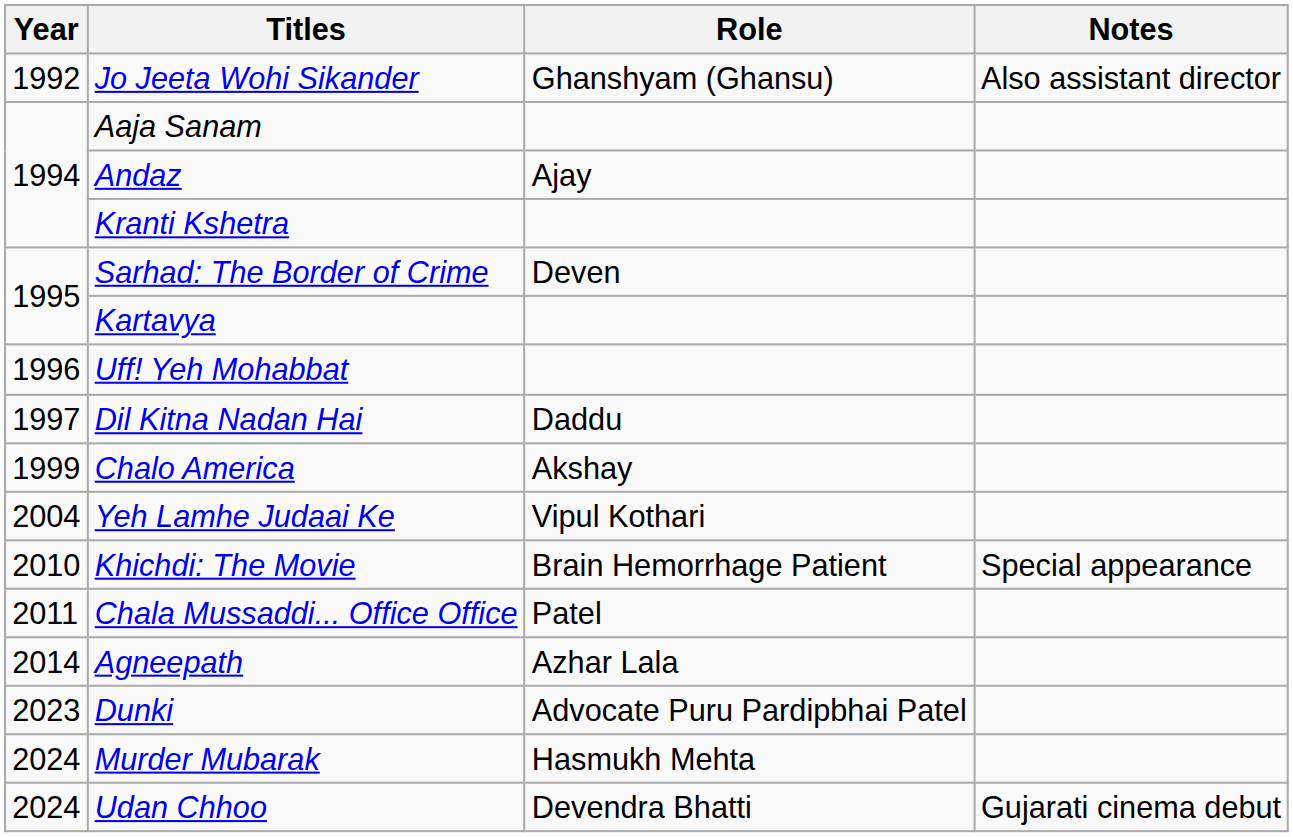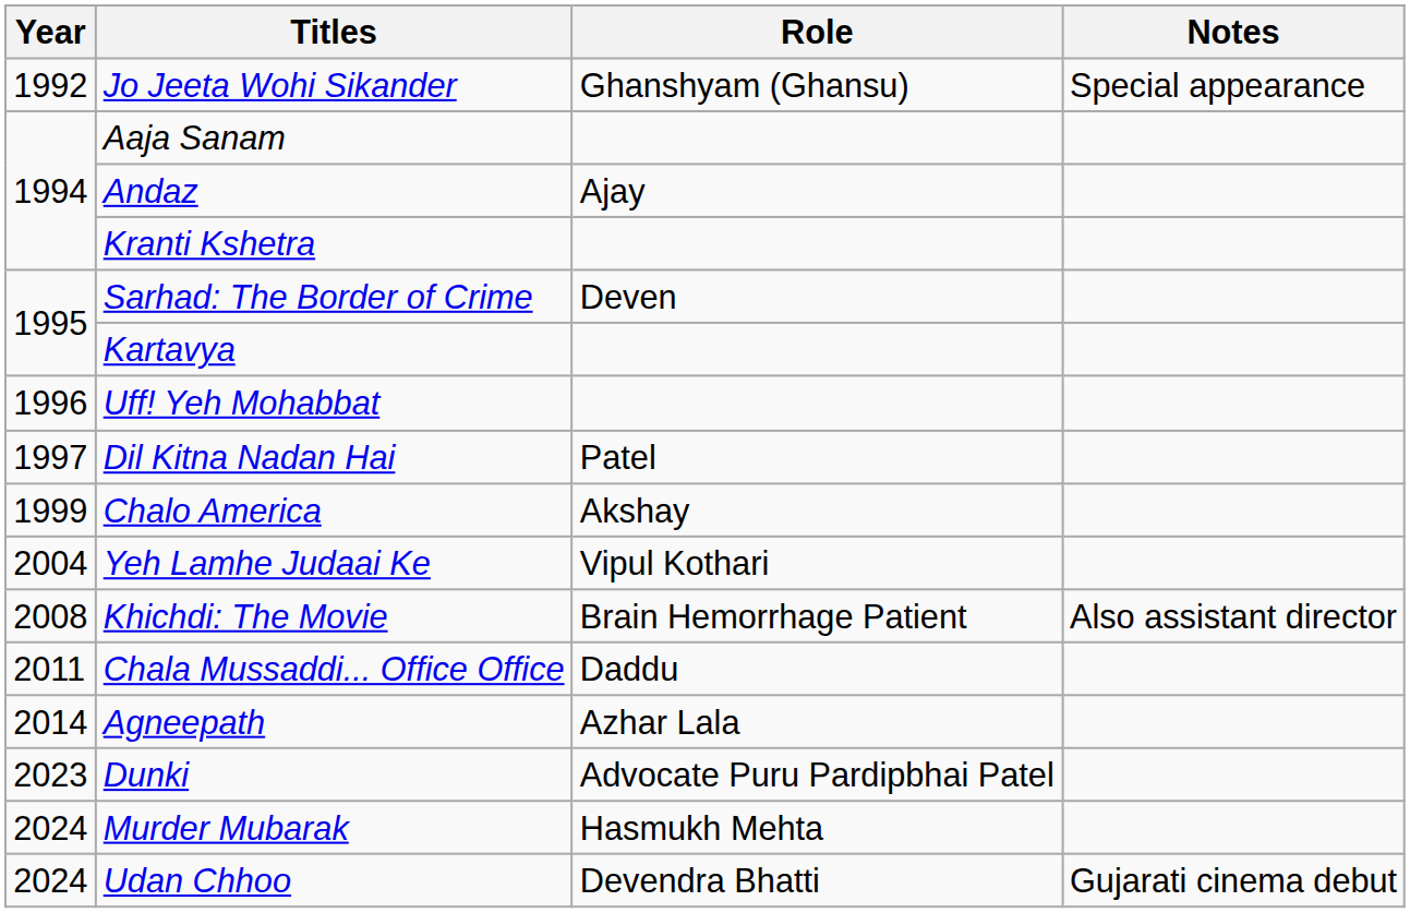Jo Jeeta Wohi Sikander | Notes: Also assistant director -> Special appearance
Dil Kitna Nadan Hai | Role: Daddu -> Patel
Khichdi: The Movie | Year: 2010 -> 2008
Khichdi: The Movie | Notes: Special appearance -> Also assistant director
Chala Mussaddi... Office Office | Role: Patel -> Daddu
